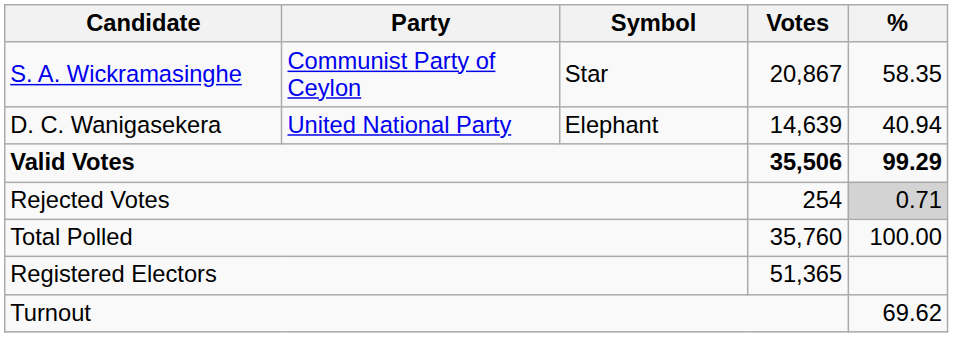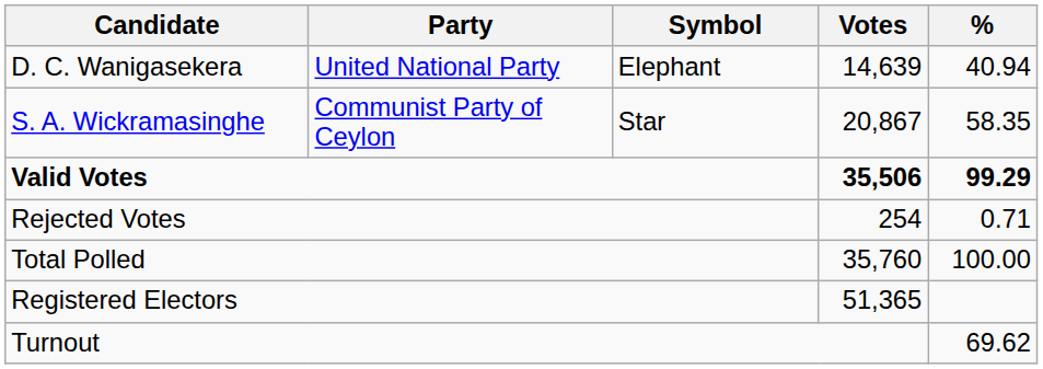rows swapped: S. A. Wickramasinghe <-> D. C. Wanigasekera
Rejected Votes | %: lightgrey background -> no background
